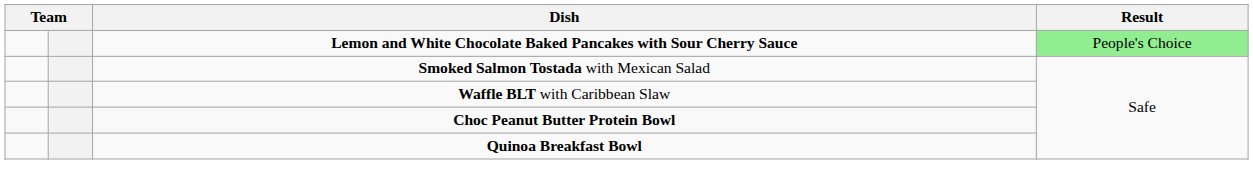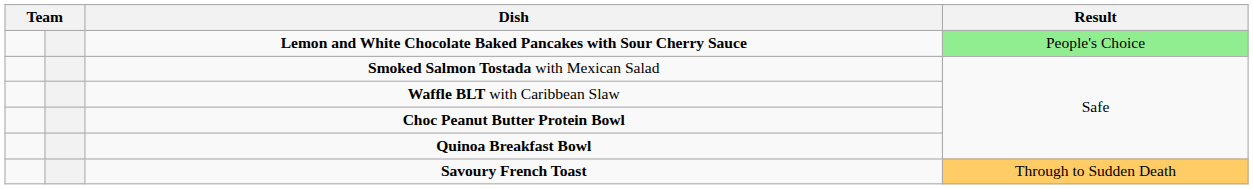+ row: Savoury French Toast | Through to Sudden Death
